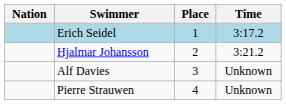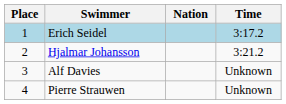columns swapped: Place <-> Nation
